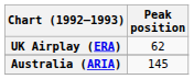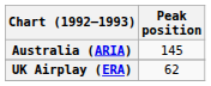rows swapped: Australia (ARIA) <-> UK Airplay (ERA)
